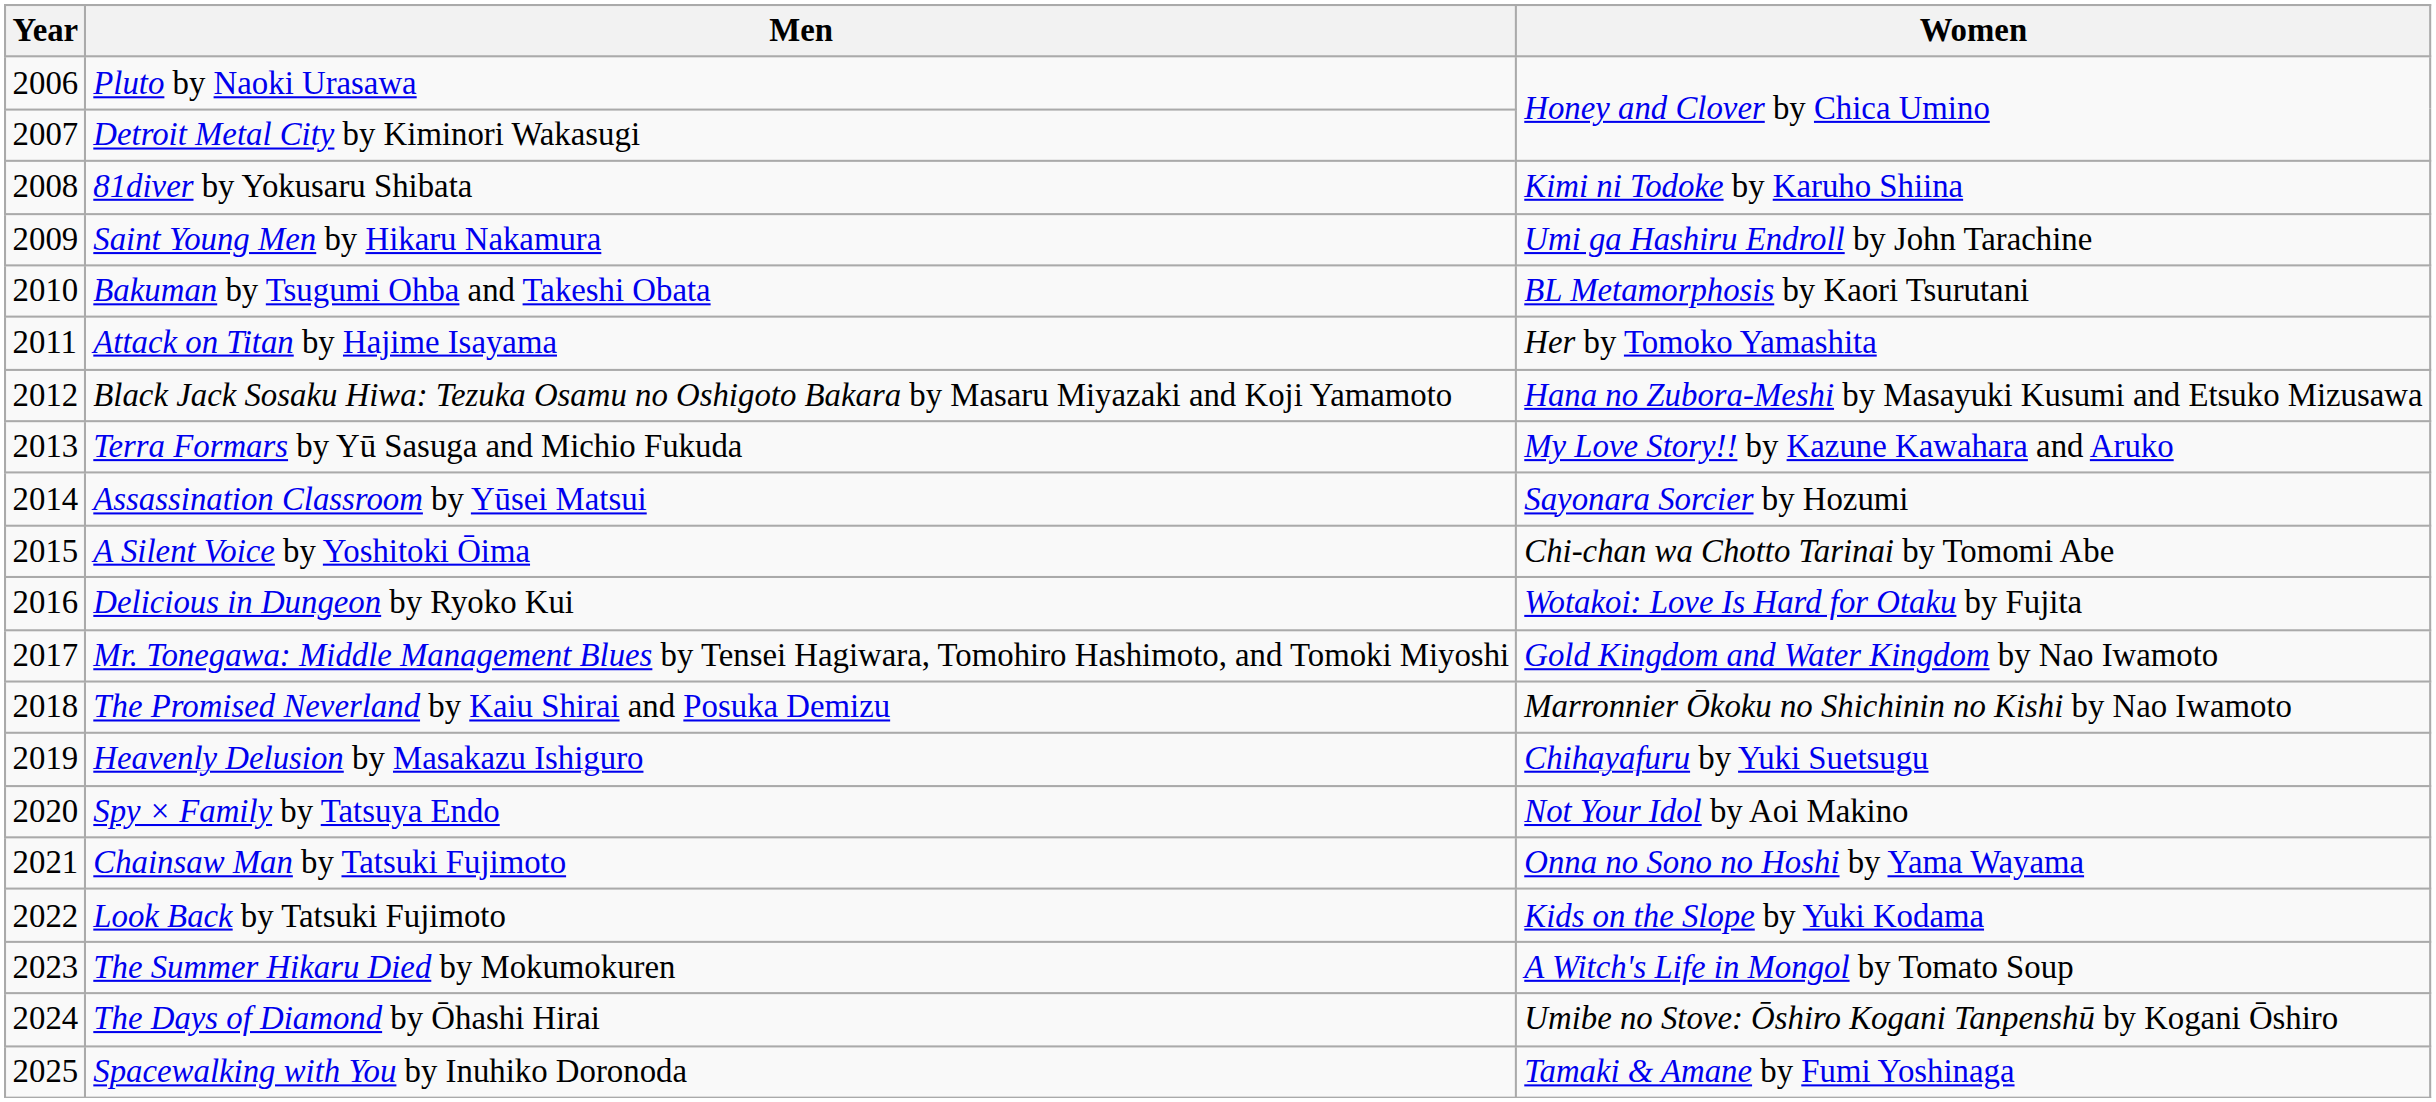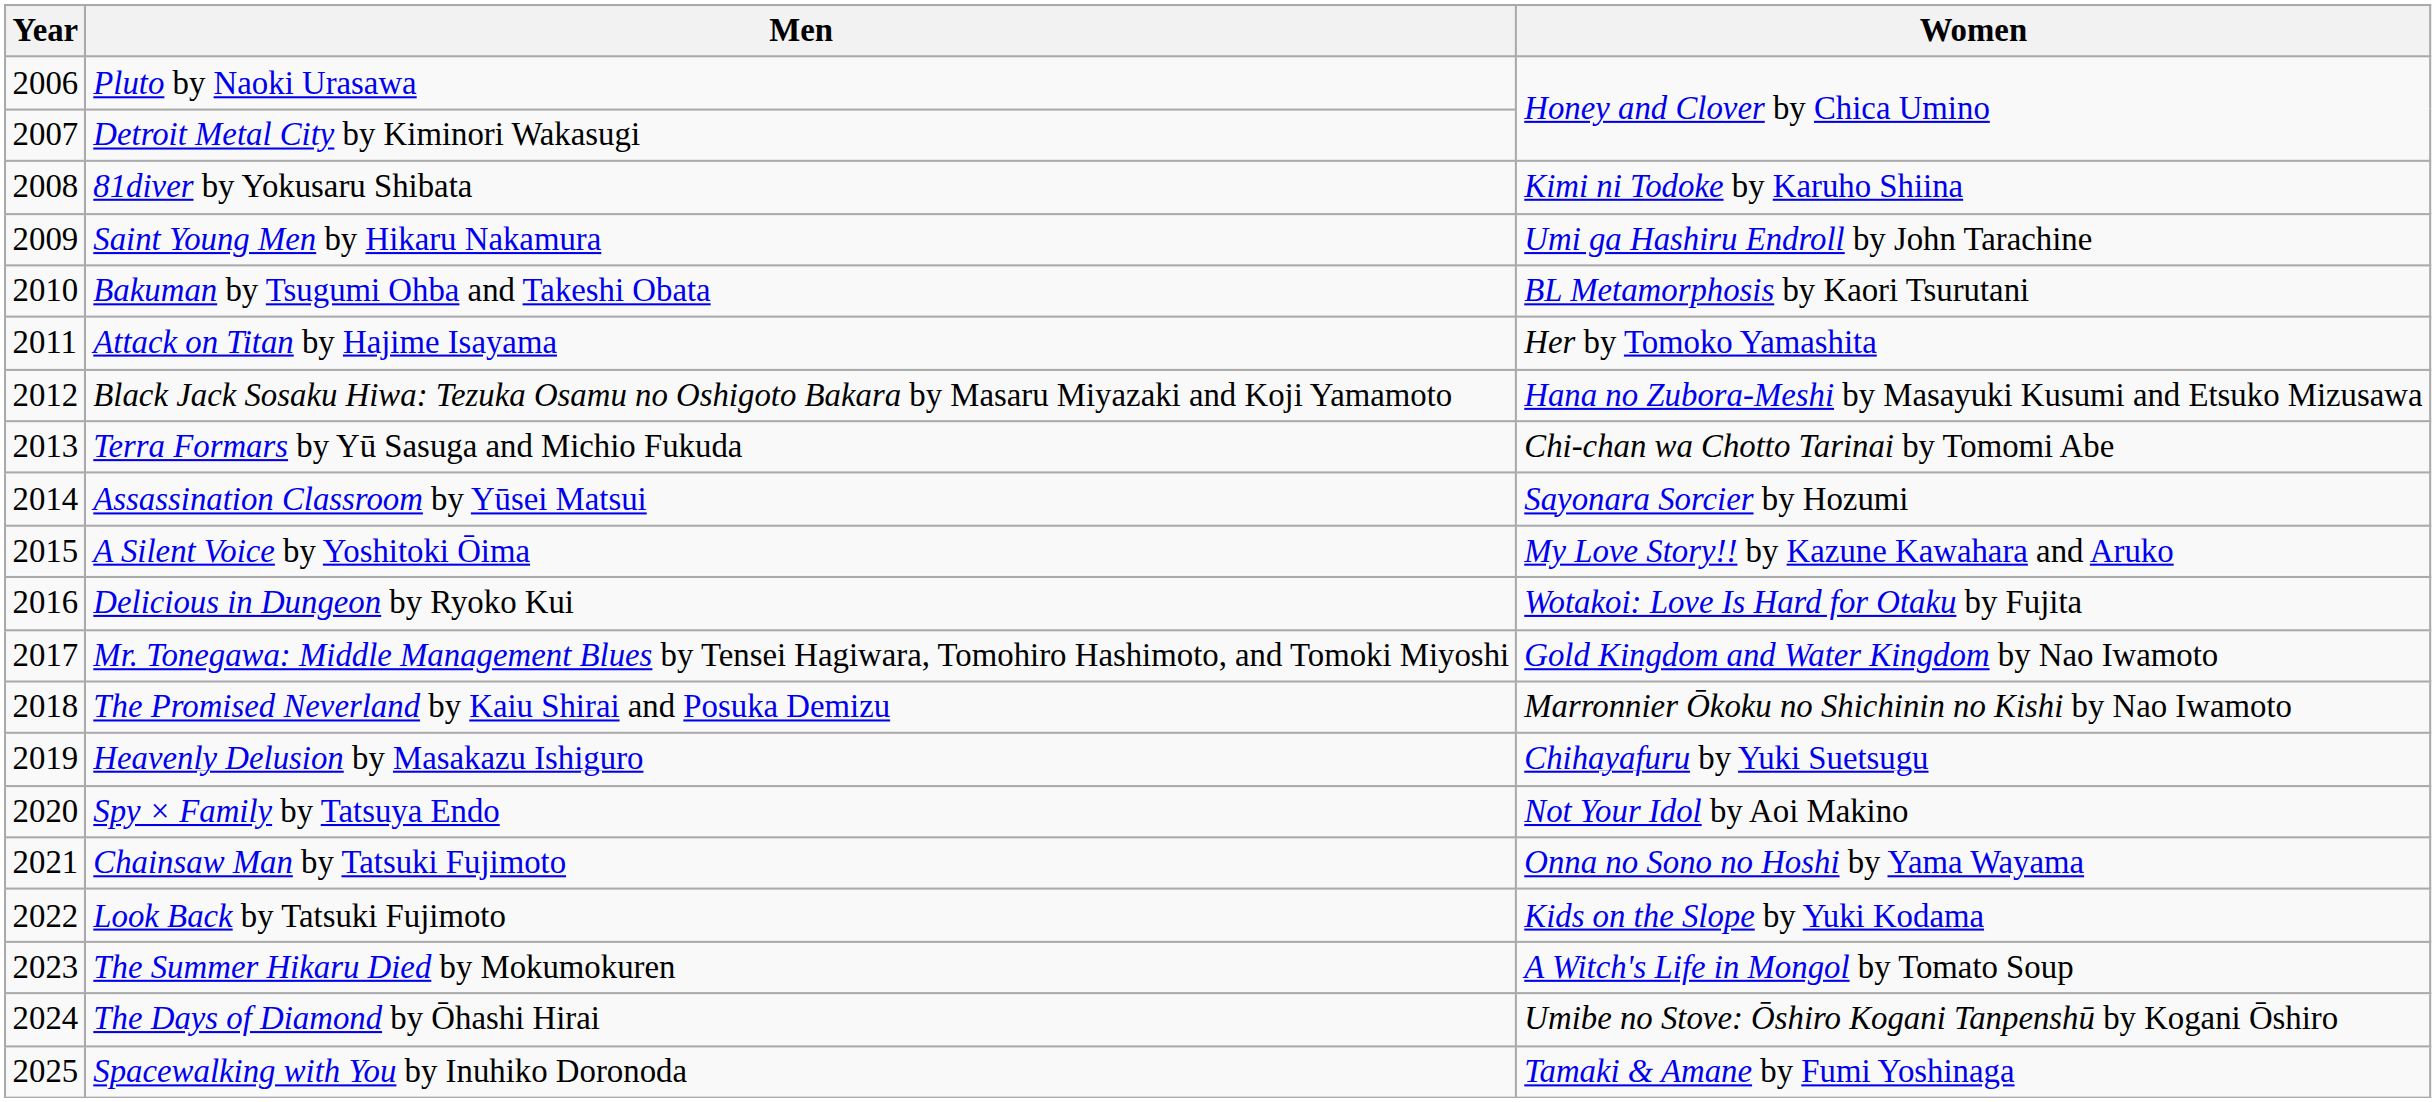Terra Formars by Yū Sasuga and Michio Fukuda | Women: My Love Story!! by Kazune Kawahara and Aruko -> Chi-chan wa Chotto Tarinai by Tomomi Abe
A Silent Voice by Yoshitoki Ōima | Women: Chi-chan wa Chotto Tarinai by Tomomi Abe -> My Love Story!! by Kazune Kawahara and Aruko
